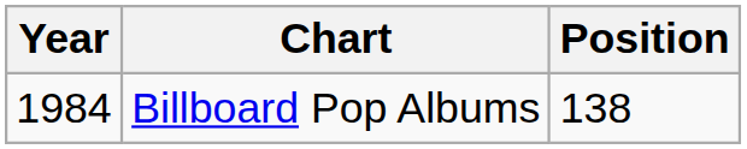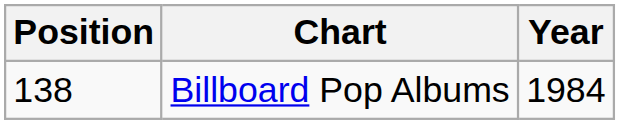columns swapped: Year <-> Position
